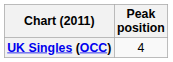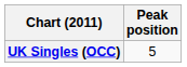UK Singles (OCC) | Peak position: 4 -> 5
